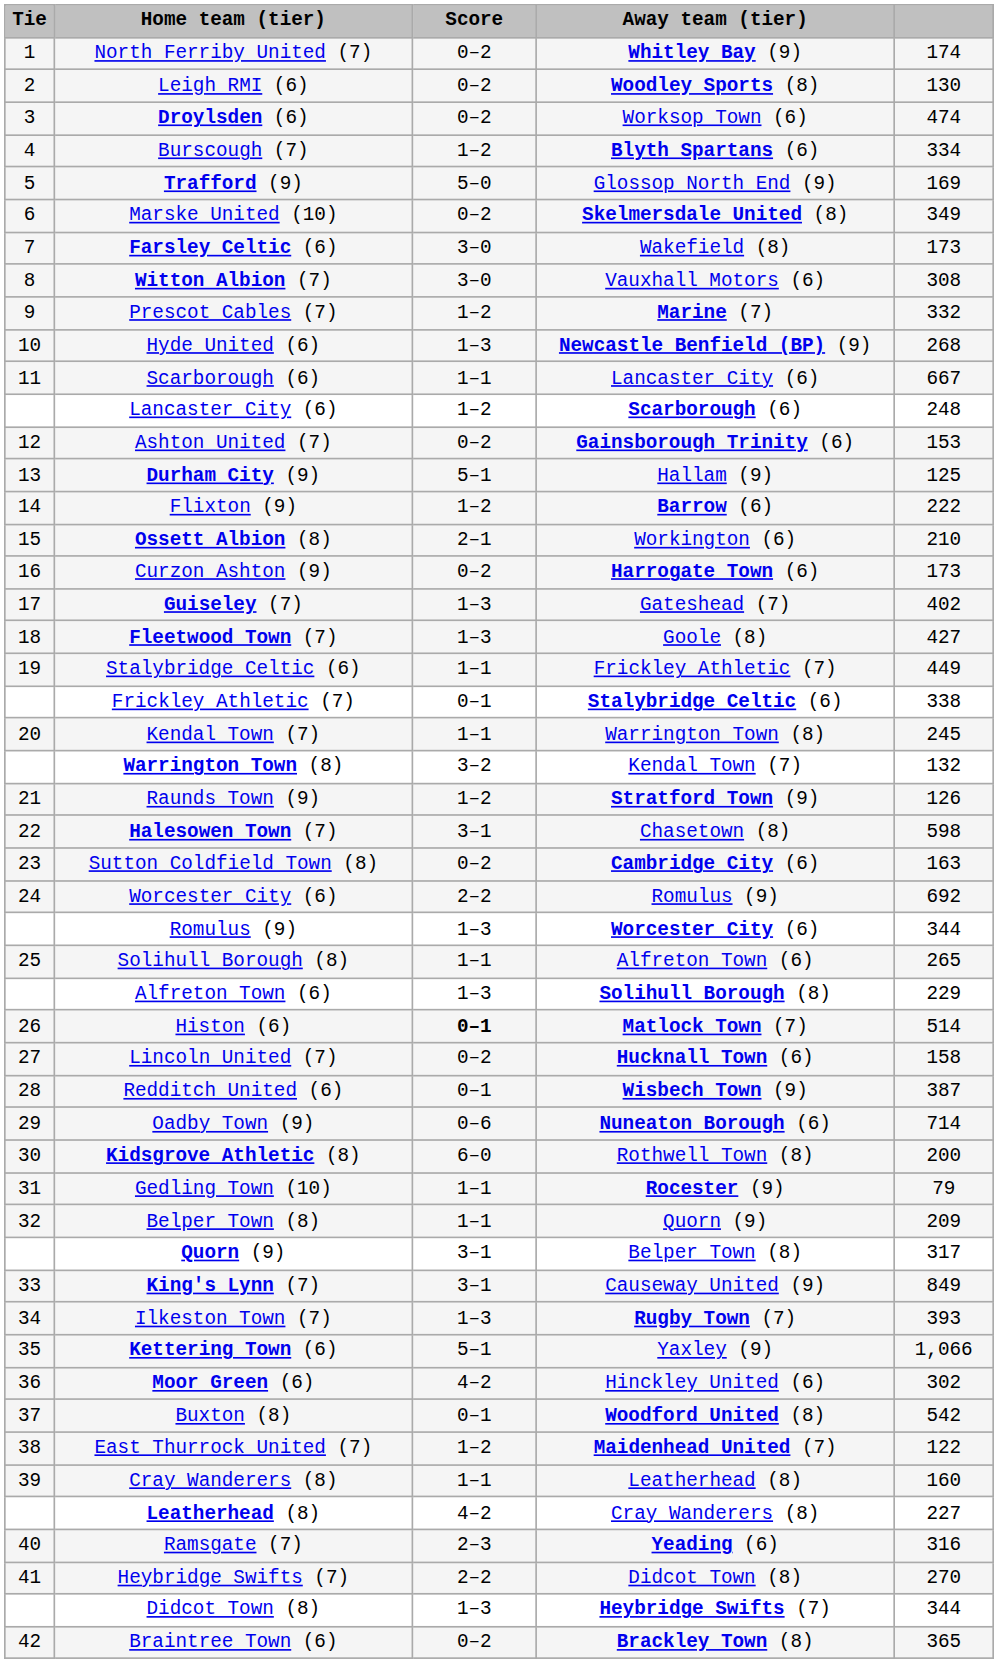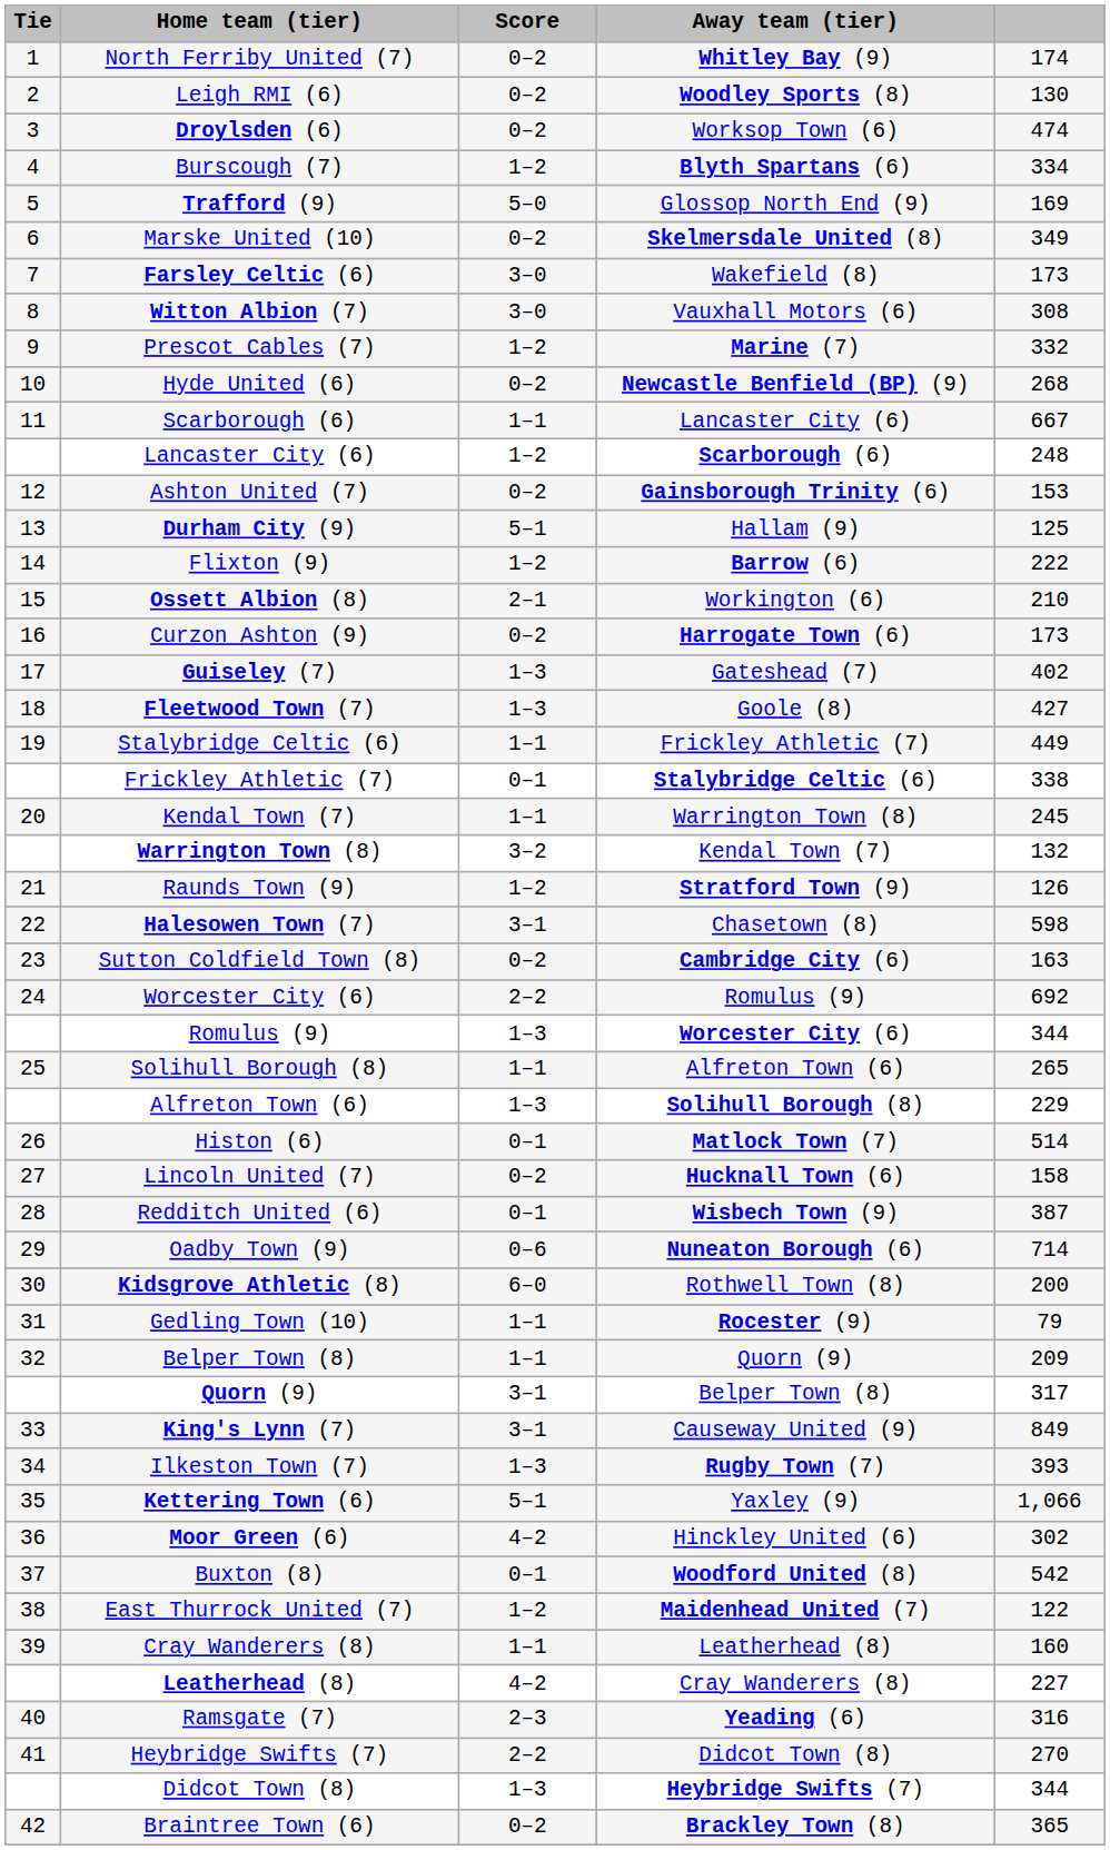Hyde United (6) | Score: 1–3 -> 0–2
Histon (6) | Score: bold -> normal
